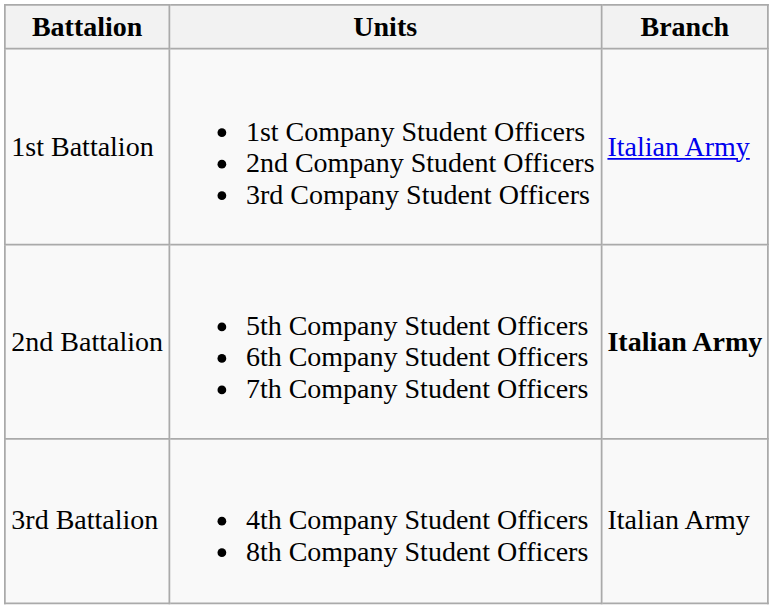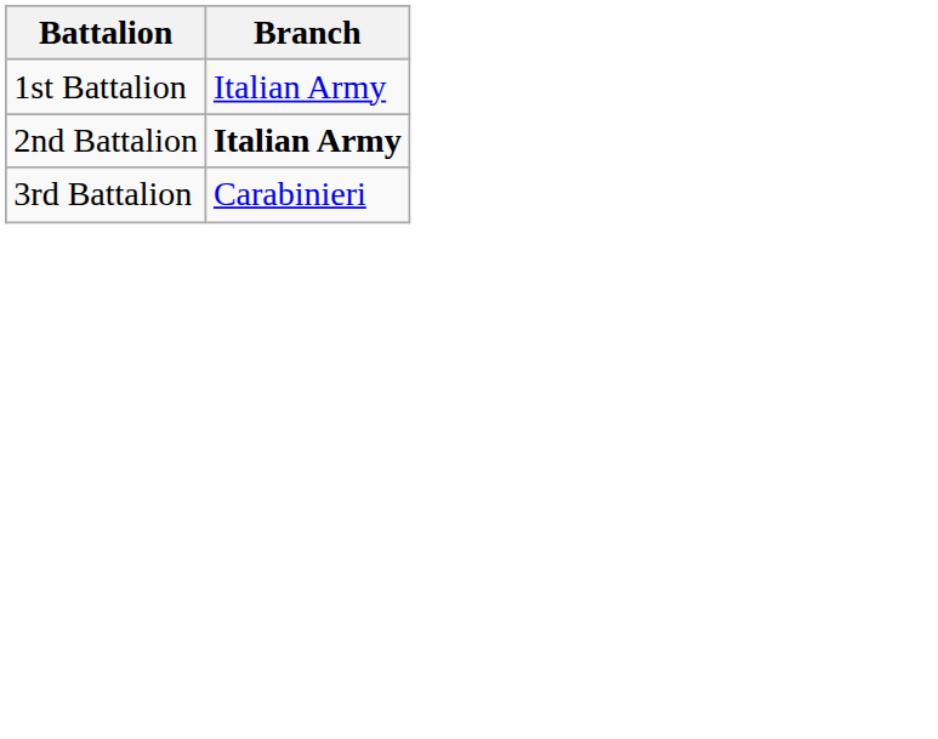- column: Units | 1st Company Student Officers 2nd Company Student Officers 3rd Company Student Officers | 5th Company Student Officers 6th Company Student Officers 7th Company Student Officers | 4th Company Student Officers 8th Company Student Officers
3rd Battalion | Branch: Italian Army -> Carabinieri
